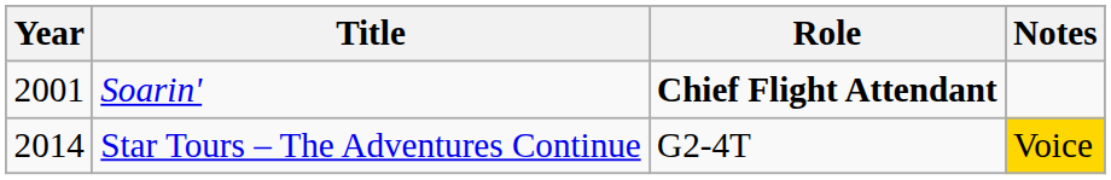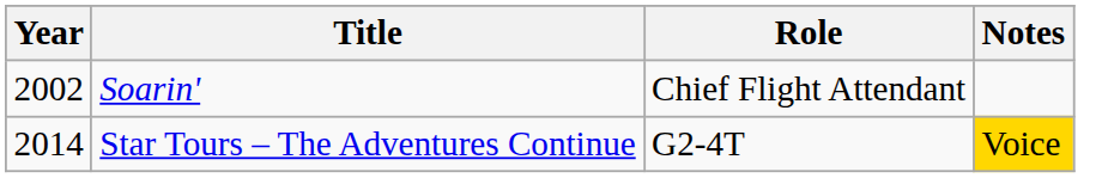Soarin' | Year: 2001 -> 2002
Soarin' | Role: bold -> normal
